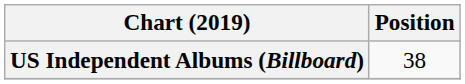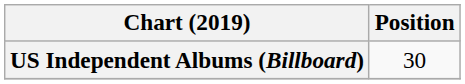US Independent Albums (Billboard) | Position: 38 -> 30
